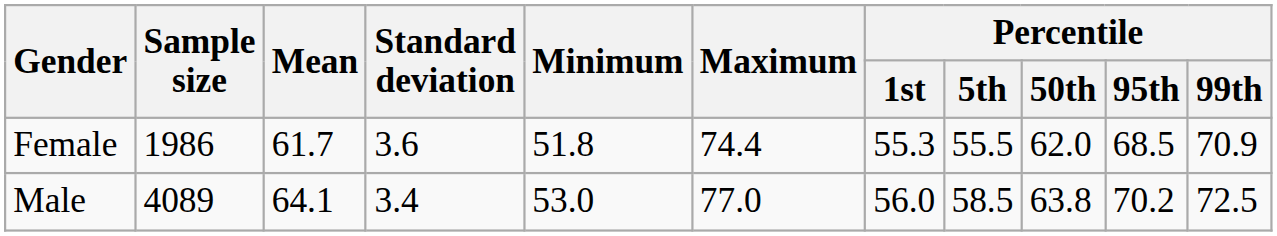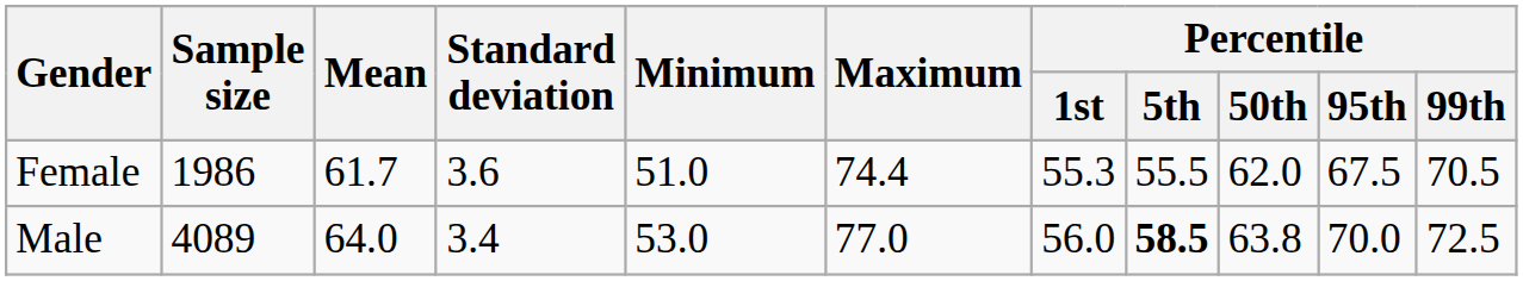Female | Minimum: 51.8 -> 51.0
Female | Percentile / 95th: 68.5 -> 67.5
Female | Percentile / 99th: 70.9 -> 70.5
Male | Mean: 64.1 -> 64.0
Male | Percentile / 5th: normal -> bold
Male | Percentile / 95th: 70.2 -> 70.0
